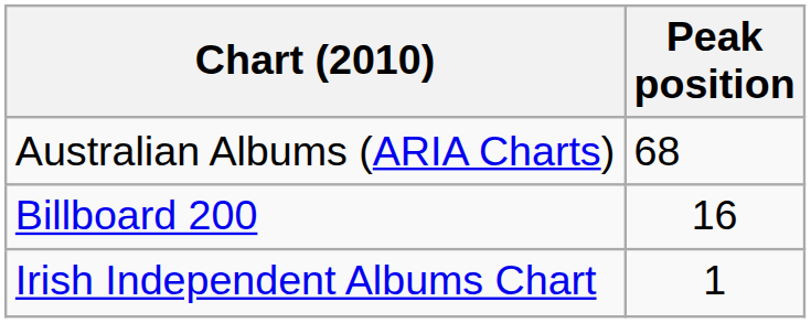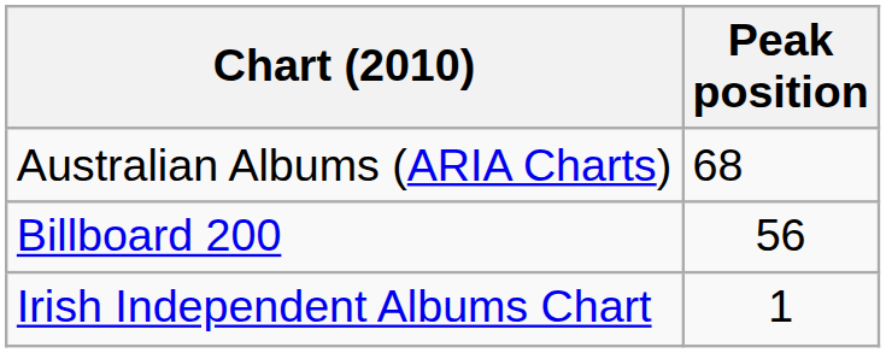Billboard 200 | Peak position: 16 -> 56
